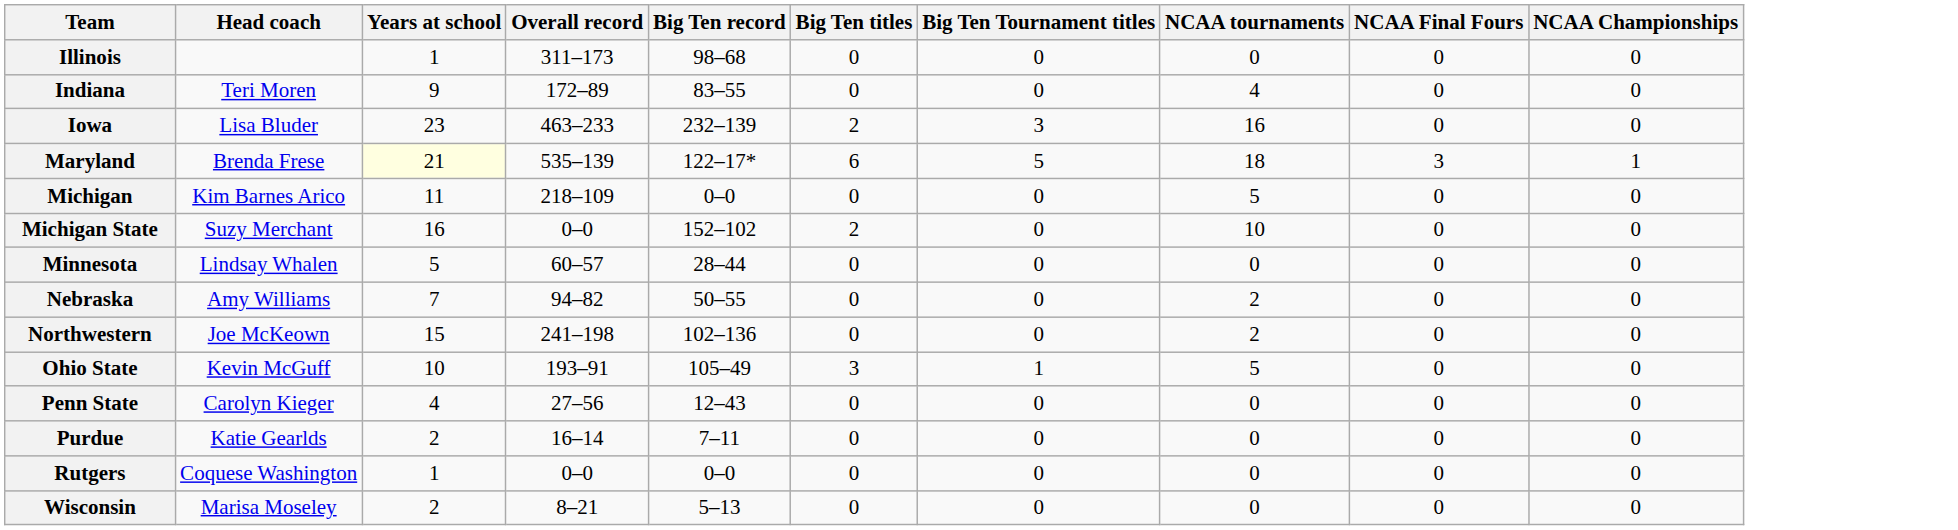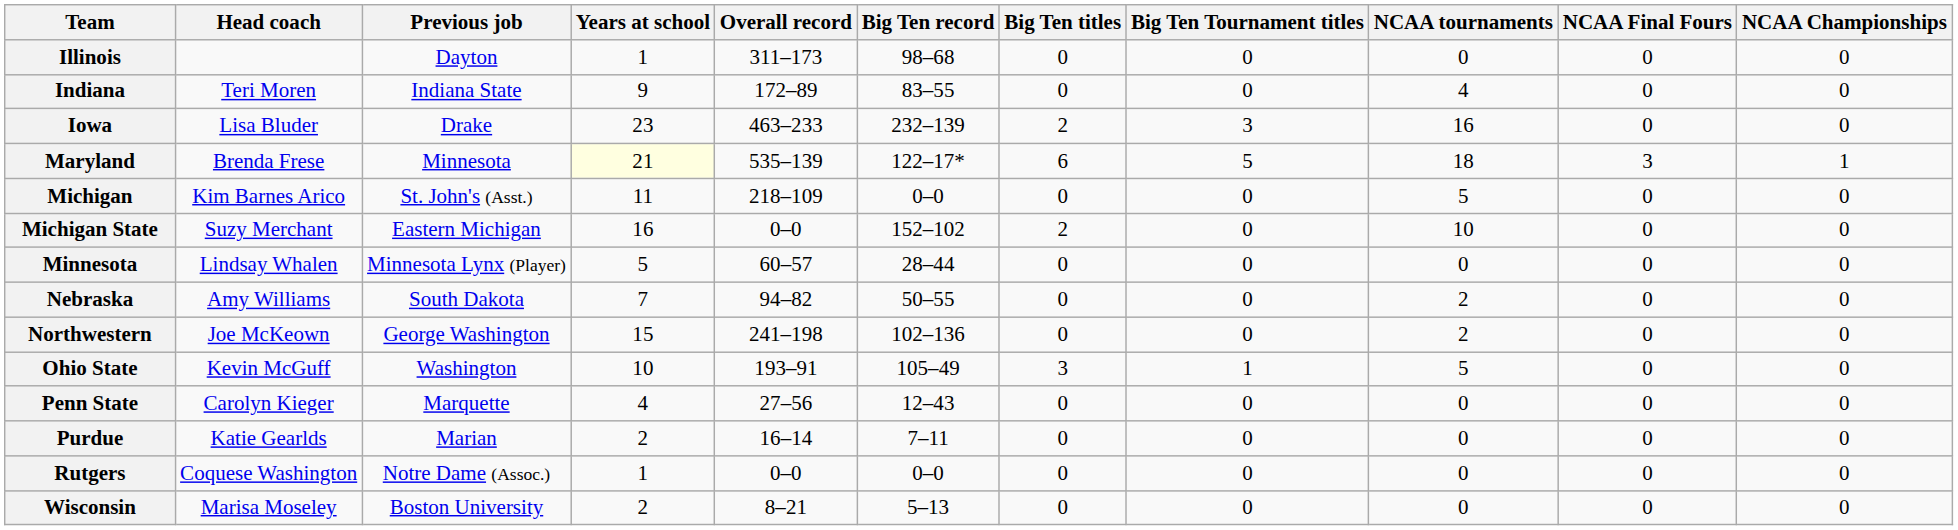+ column: Previous job | Dayton | Indiana State | Drake | Minnesota | St. John's (Asst.) | Eastern Michigan | Minnesota Lynx (Player) | South Dakota | George Washington | Washington | Marquette | Marian | Notre Dame (Assoc.) | Boston University
